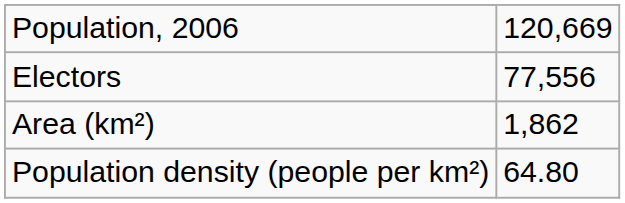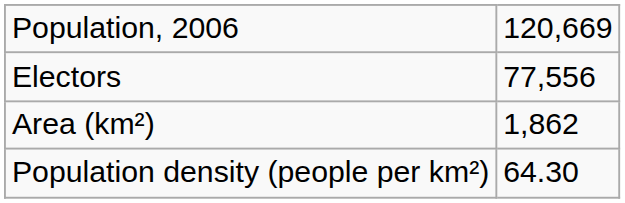Population density (people per km²) | column 2: 64.80 -> 64.30
